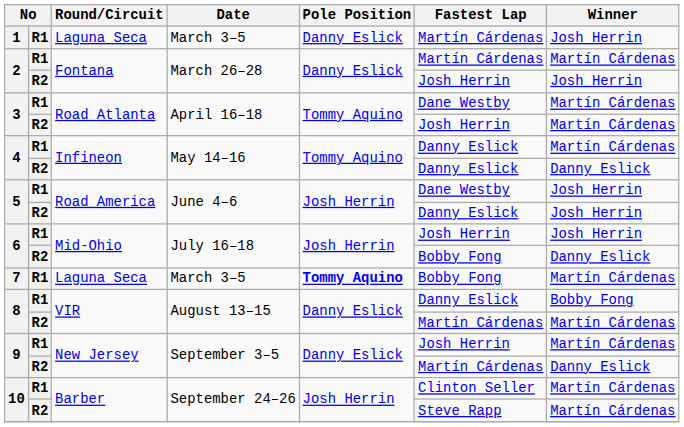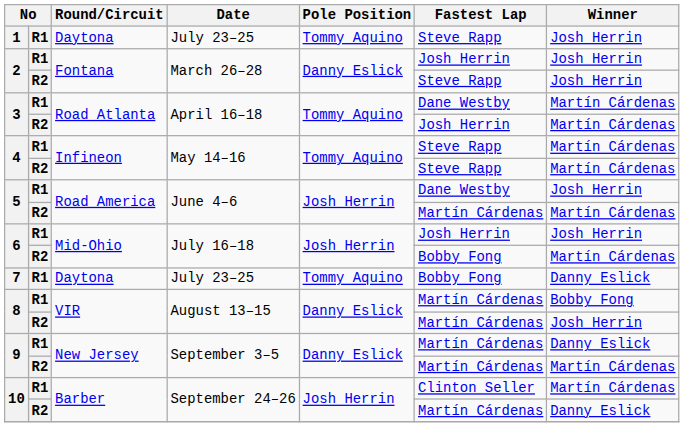1 | Round/Circuit: Laguna Seca -> Daytona
1 | Date: March 3–5 -> July 23–25
1 | Pole Position: Danny Eslick -> Tommy Aquino
1 | Fastest Lap: Martín Cárdenas -> Steve Rapp
2 / R1 | Fastest Lap: Martín Cárdenas -> Josh Herrin
2 / R1 | Winner: Martín Cárdenas -> Josh Herrin
2 / R2 | Fastest Lap: Josh Herrin -> Steve Rapp
4 / R1 | Fastest Lap: Danny Eslick -> Steve Rapp
4 / R2 | Fastest Lap: Danny Eslick -> Steve Rapp
4 / R2 | Winner: Danny Eslick -> Martín Cárdenas
5 / R2 | Fastest Lap: Danny Eslick -> Martín Cárdenas
5 / R2 | Winner: Josh Herrin -> Martín Cárdenas
6 / R2 | Winner: Danny Eslick -> Martín Cárdenas
7 | Round/Circuit: Laguna Seca -> Daytona
7 | Date: March 3–5 -> July 23–25
7 | Pole Position: bold -> normal
7 | Winner: Martín Cárdenas -> Danny Eslick
8 / R1 | Fastest Lap: Danny Eslick -> Martín Cárdenas
8 / R2 | Winner: Martín Cárdenas -> Josh Herrin
9 / R1 | Fastest Lap: Josh Herrin -> Martín Cárdenas
9 / R1 | Winner: Martín Cárdenas -> Danny Eslick
9 / R2 | Winner: Danny Eslick -> Martín Cárdenas
10 / R2 | Fastest Lap: Steve Rapp -> Martín Cárdenas
10 / R2 | Winner: Martín Cárdenas -> Danny Eslick
